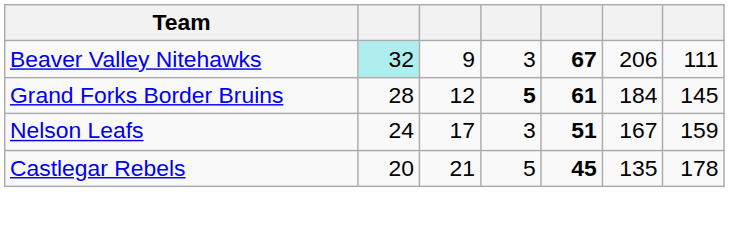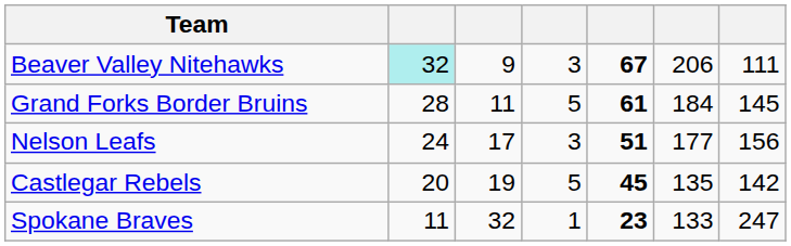Grand Forks Border Bruins | column 3: 12 -> 11
Grand Forks Border Bruins | column 4: bold -> normal
Nelson Leafs | column 6: 167 -> 177
Nelson Leafs | column 7: 159 -> 156
Castlegar Rebels | column 3: 21 -> 19
Castlegar Rebels | column 7: 178 -> 142
+ row: Spokane Braves | 11 | 32 | 1 | 23 | 133 | 247
